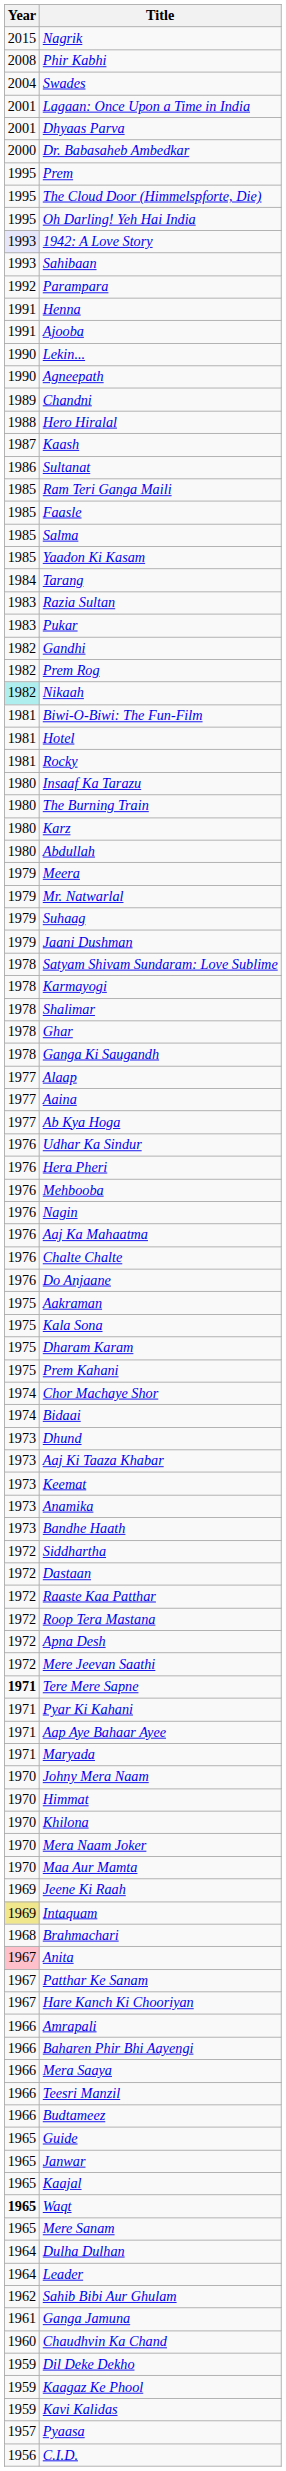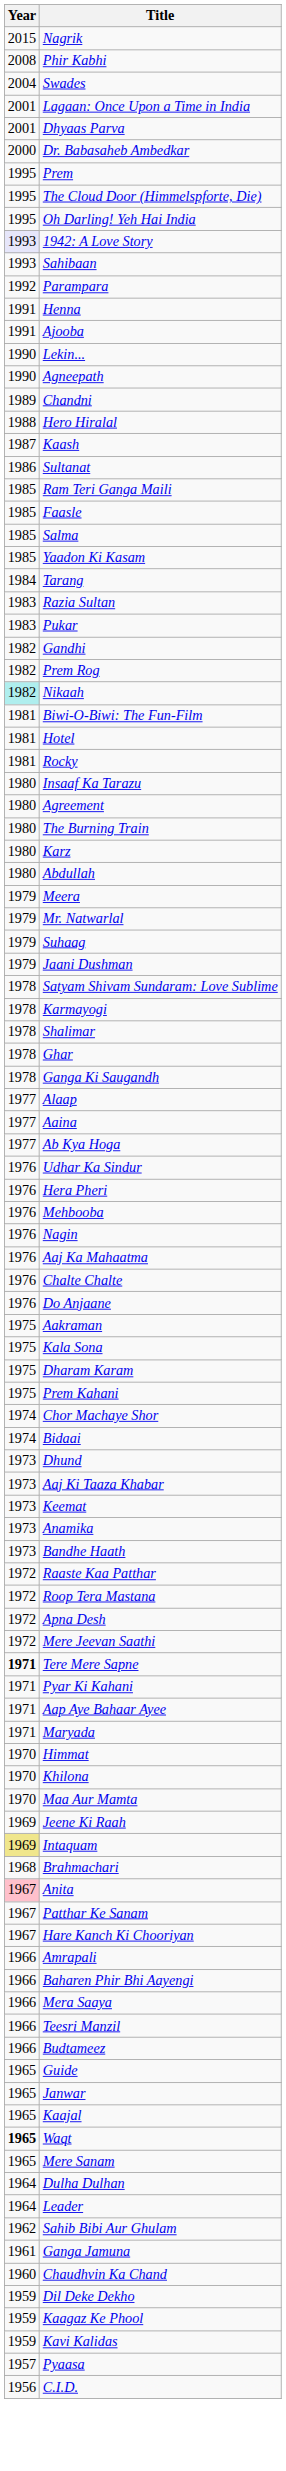+ row: 1980 | Agreement
- row: 1972 | Siddhartha
- row: 1972 | Dastaan
- row: 1970 | Johny Mera Naam
- row: 1970 | Mera Naam Joker
